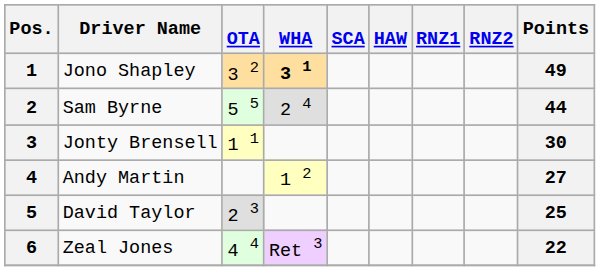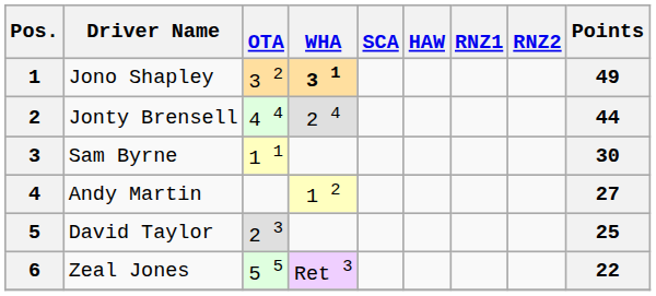2 | Driver Name: Sam Byrne -> Jonty Brensell
2 | OTA: 5 5 -> 4 4
3 | Driver Name: Jonty Brensell -> Sam Byrne
6 | OTA: 4 4 -> 5 5
